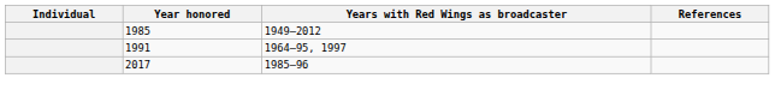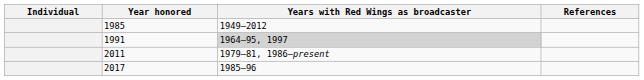1991 | Years with Red Wings as broadcaster: no background -> lightgrey background
+ row: 2011 | 1979–81, 1986–present
